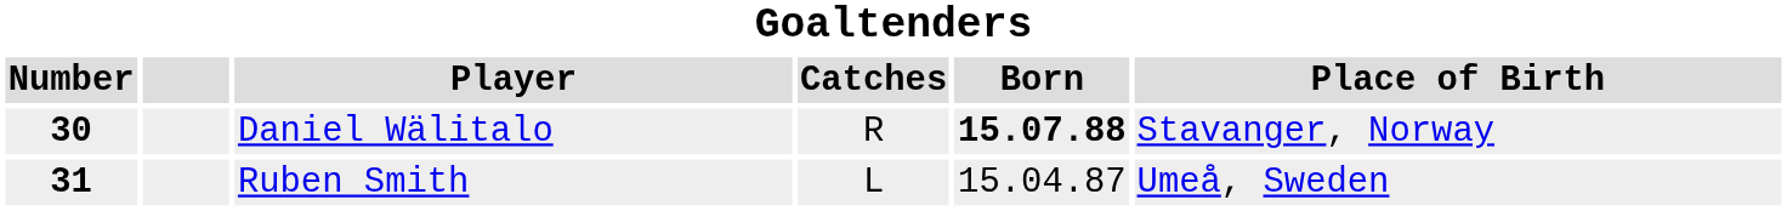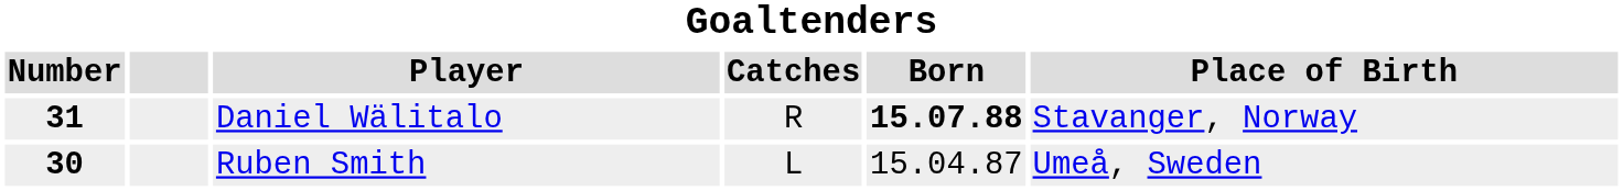Daniel Wälitalo | Number: 30 -> 31
Ruben Smith | Number: 31 -> 30
